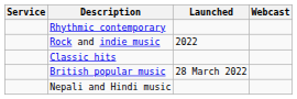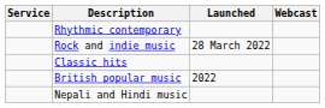Rock and indie music | Launched: 2022 -> 28 March 2022
British popular music | Launched: 28 March 2022 -> 2022
